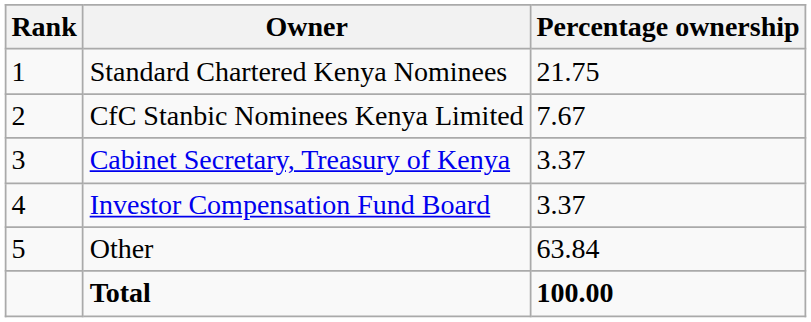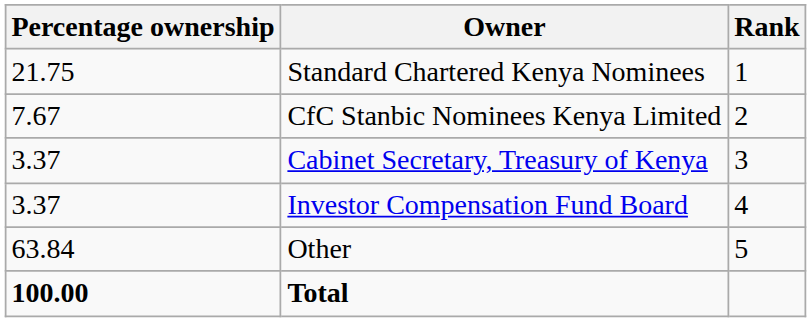columns swapped: Rank <-> Percentage ownership
